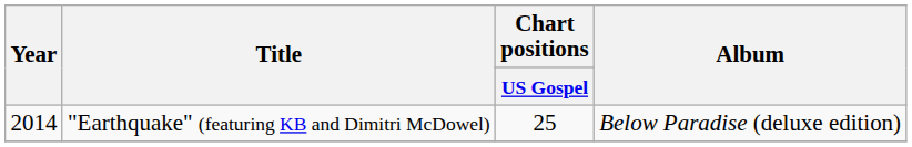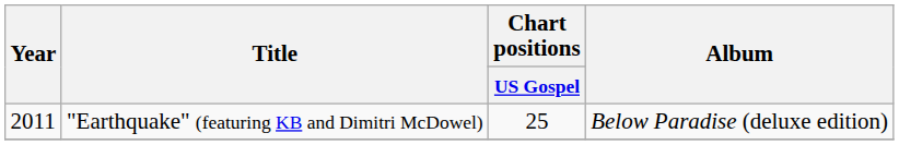"Earthquake" (featuring KB and Dimitri McDowel) | Year: 2014 -> 2011
